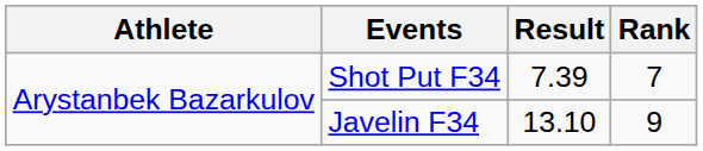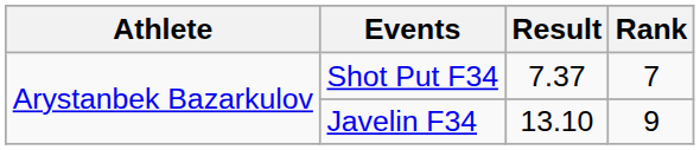Shot Put F34 | Result: 7.39 -> 7.37
